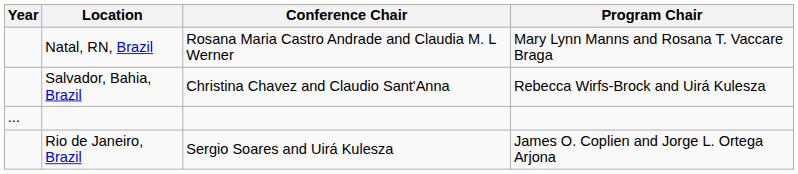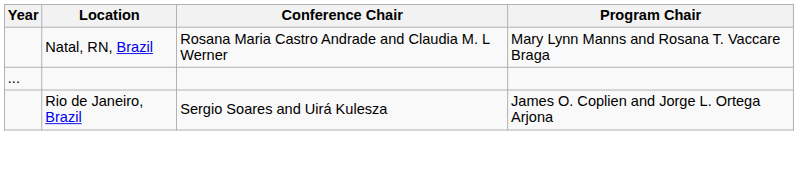- row: Salvador, Bahia, Brazil | Christina Chavez and Claudio Sant'Anna | Rebecca Wirfs-Brock and Uirá Kulesza
